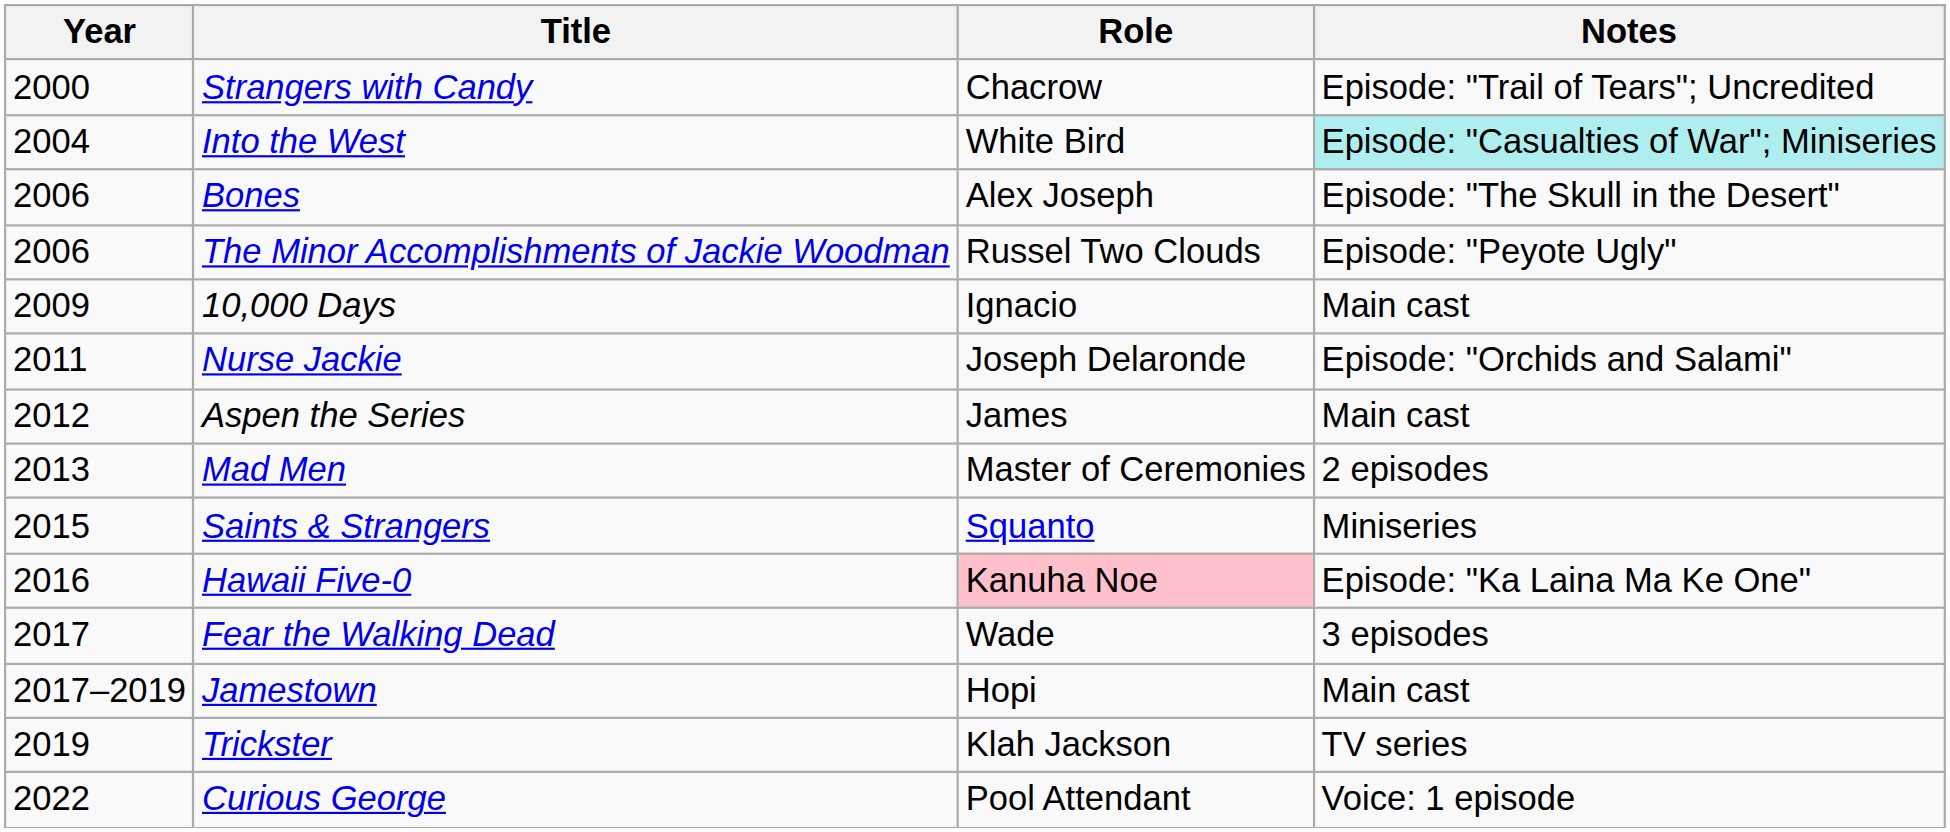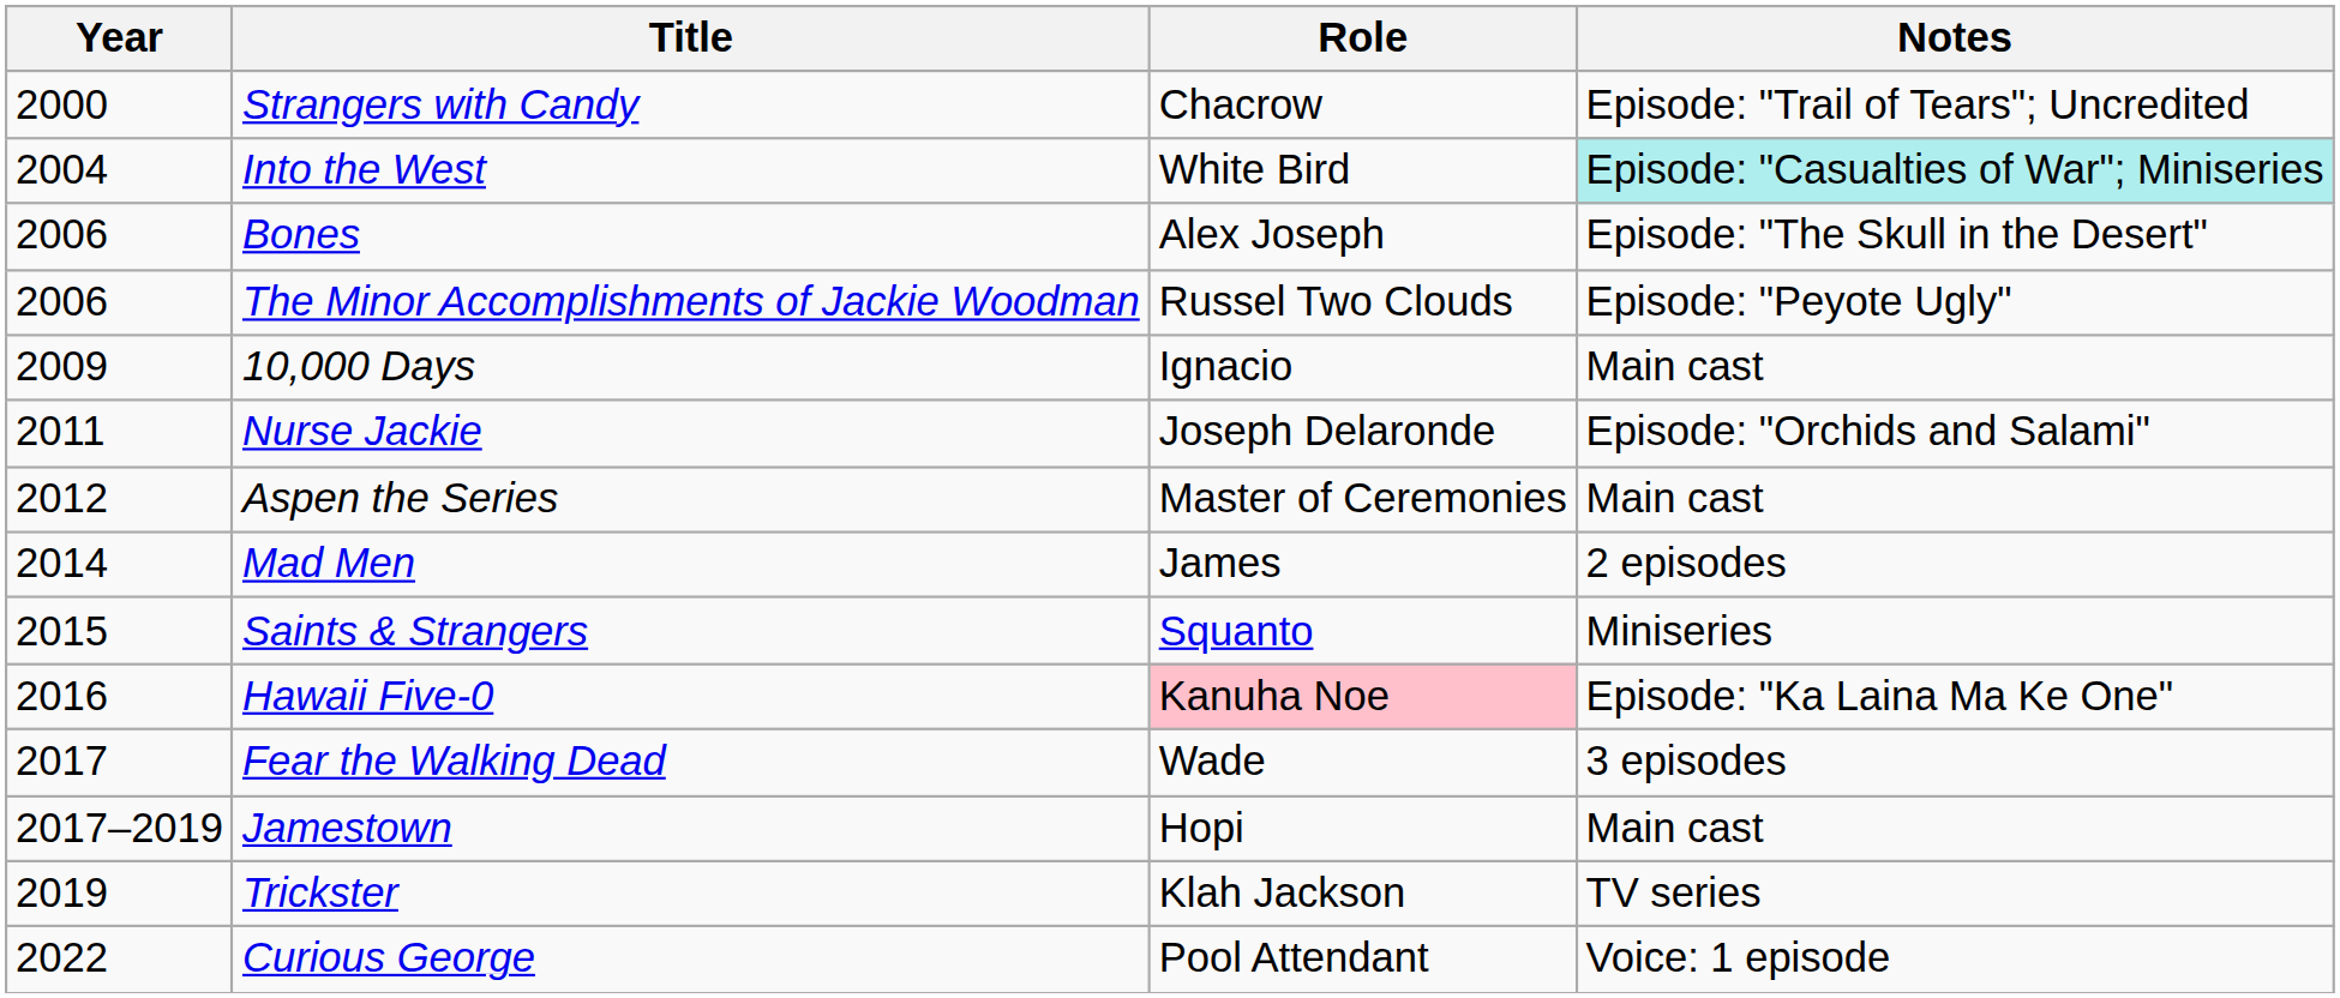Aspen the Series | Role: James -> Master of Ceremonies
Mad Men | Year: 2013 -> 2014
Mad Men | Role: Master of Ceremonies -> James
